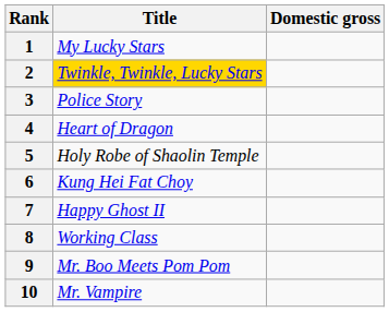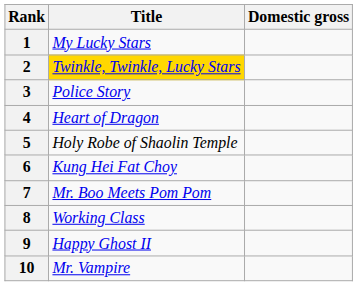7 | Title: Happy Ghost II -> Mr. Boo Meets Pom Pom
9 | Title: Mr. Boo Meets Pom Pom -> Happy Ghost II
